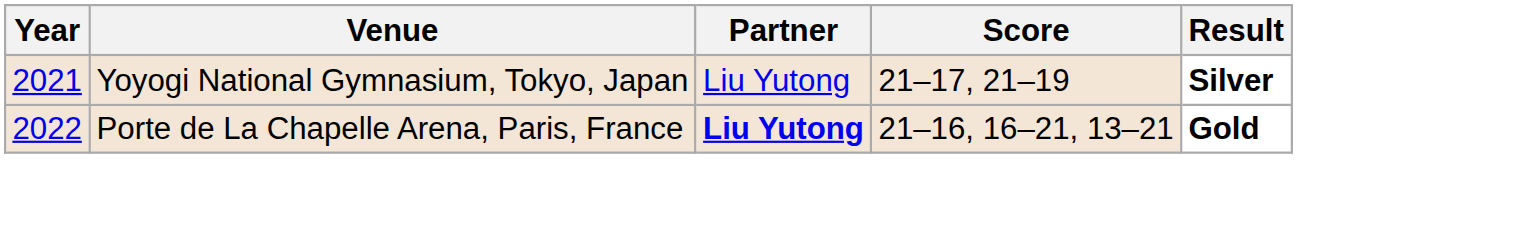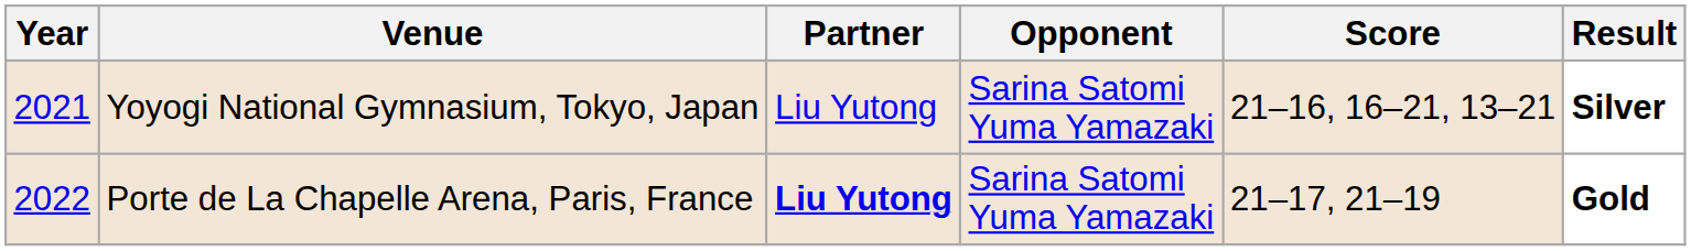+ column: Opponent | Sarina Satomi Yuma Yamazaki | Sarina Satomi Yuma Yamazaki
Yoyogi National Gymnasium, Tokyo, Japan | Score: 21–17, 21–19 -> 21–16, 16–21, 13–21
Porte de La Chapelle Arena, Paris, France | Score: 21–16, 16–21, 13–21 -> 21–17, 21–19
